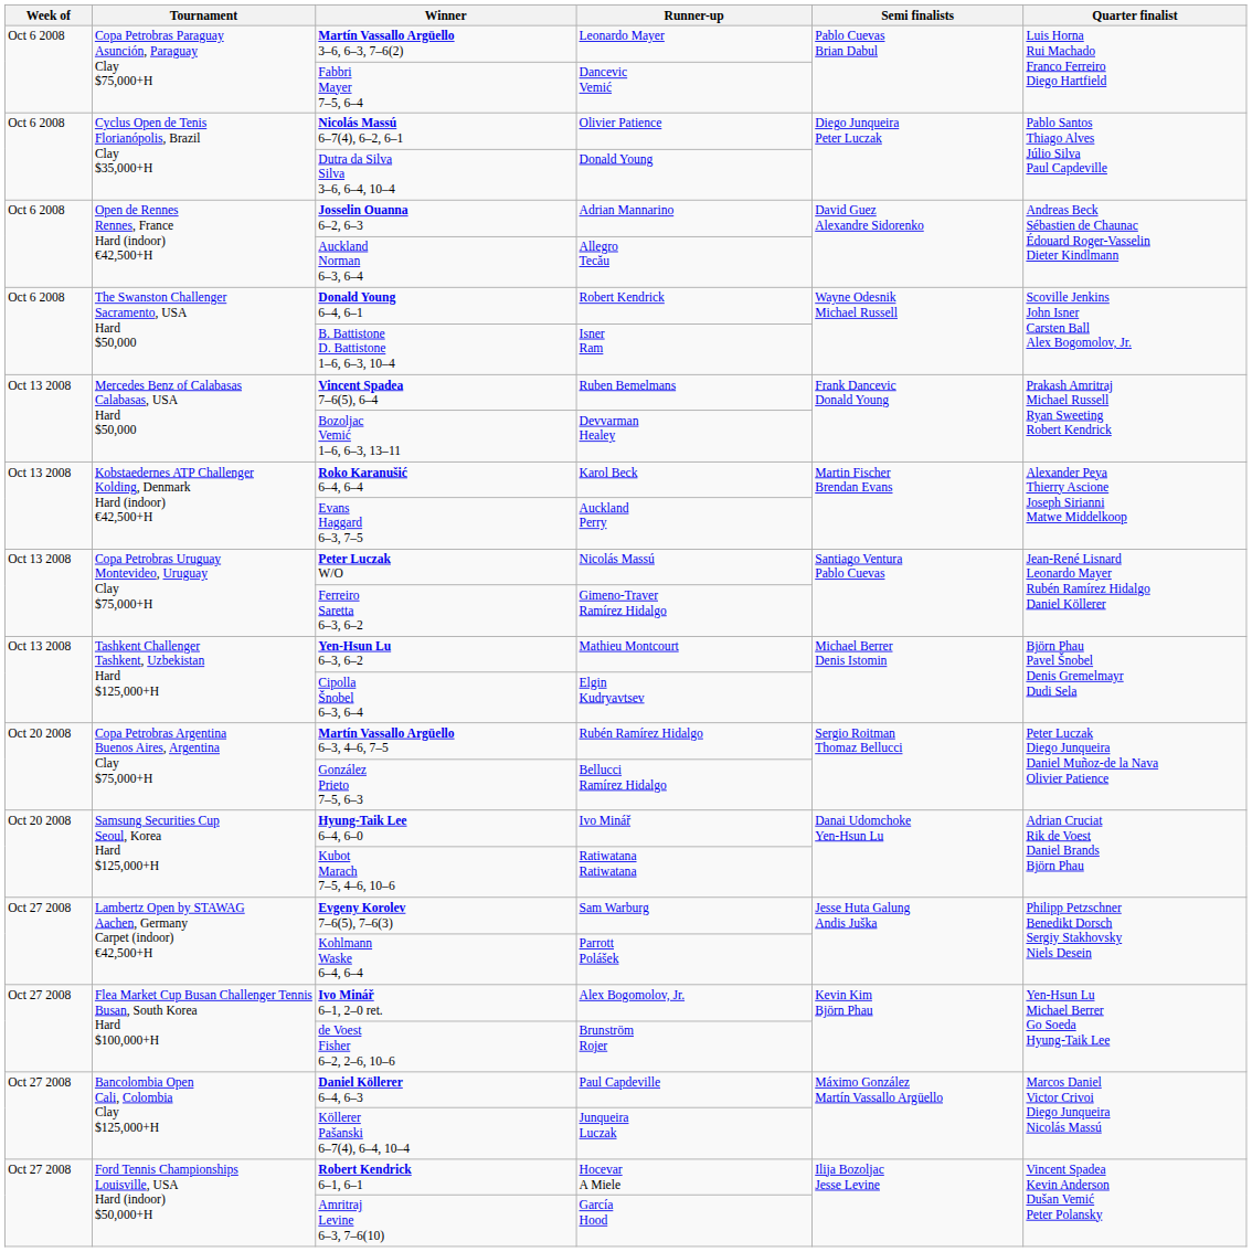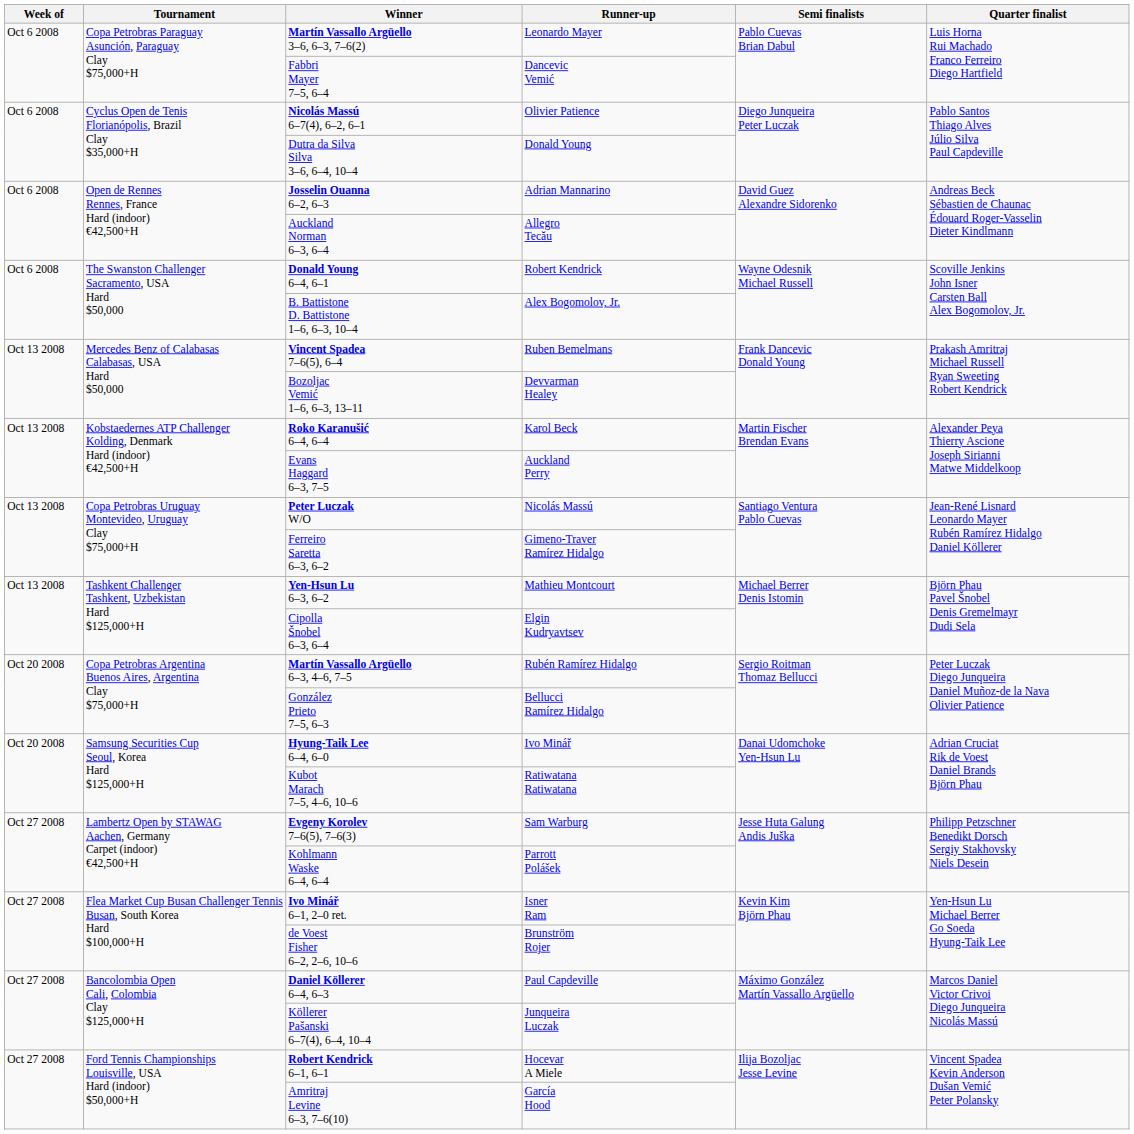B. Battistone D. Battistone 1–6, 6–3, 10–4 | Runner-up: Isner Ram -> Alex Bogomolov, Jr.
Ivo Minář 6–1, 2–0 ret. | Runner-up: Alex Bogomolov, Jr. -> Isner Ram
